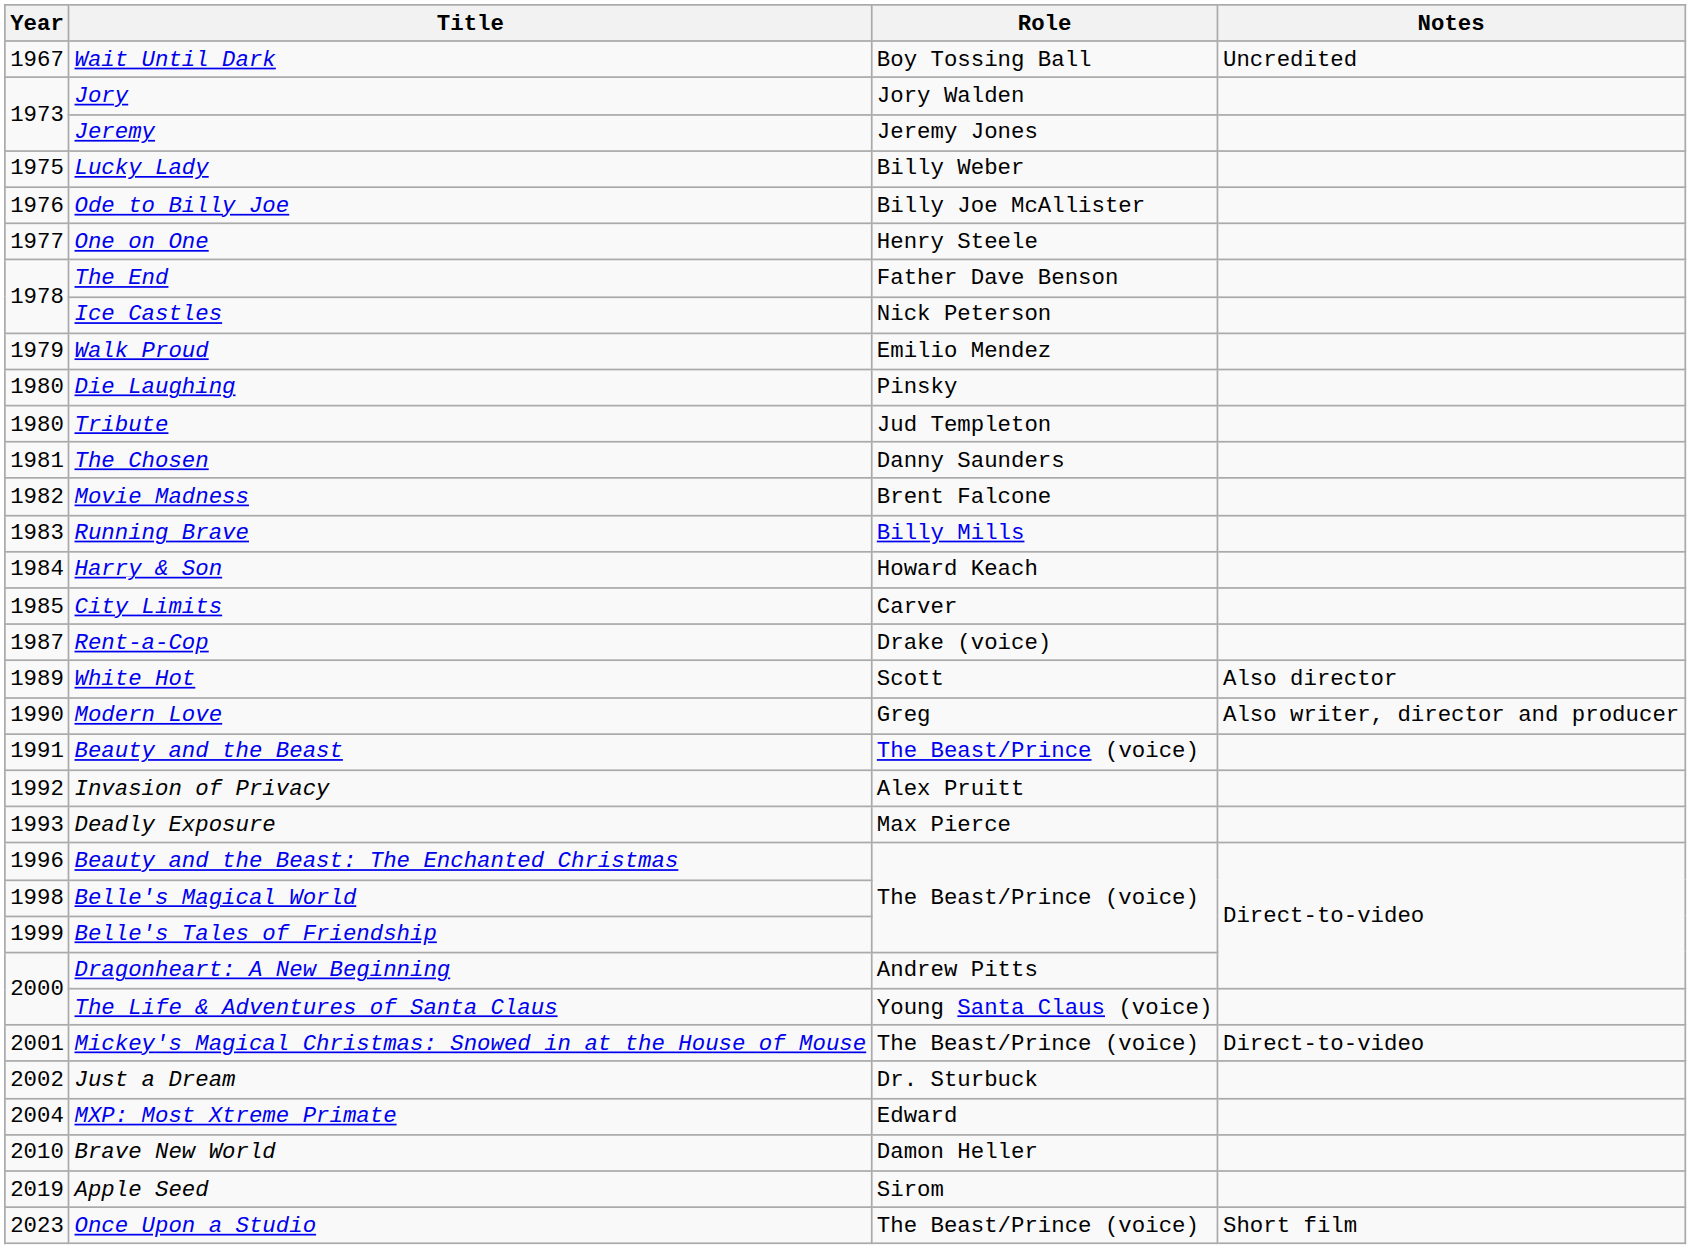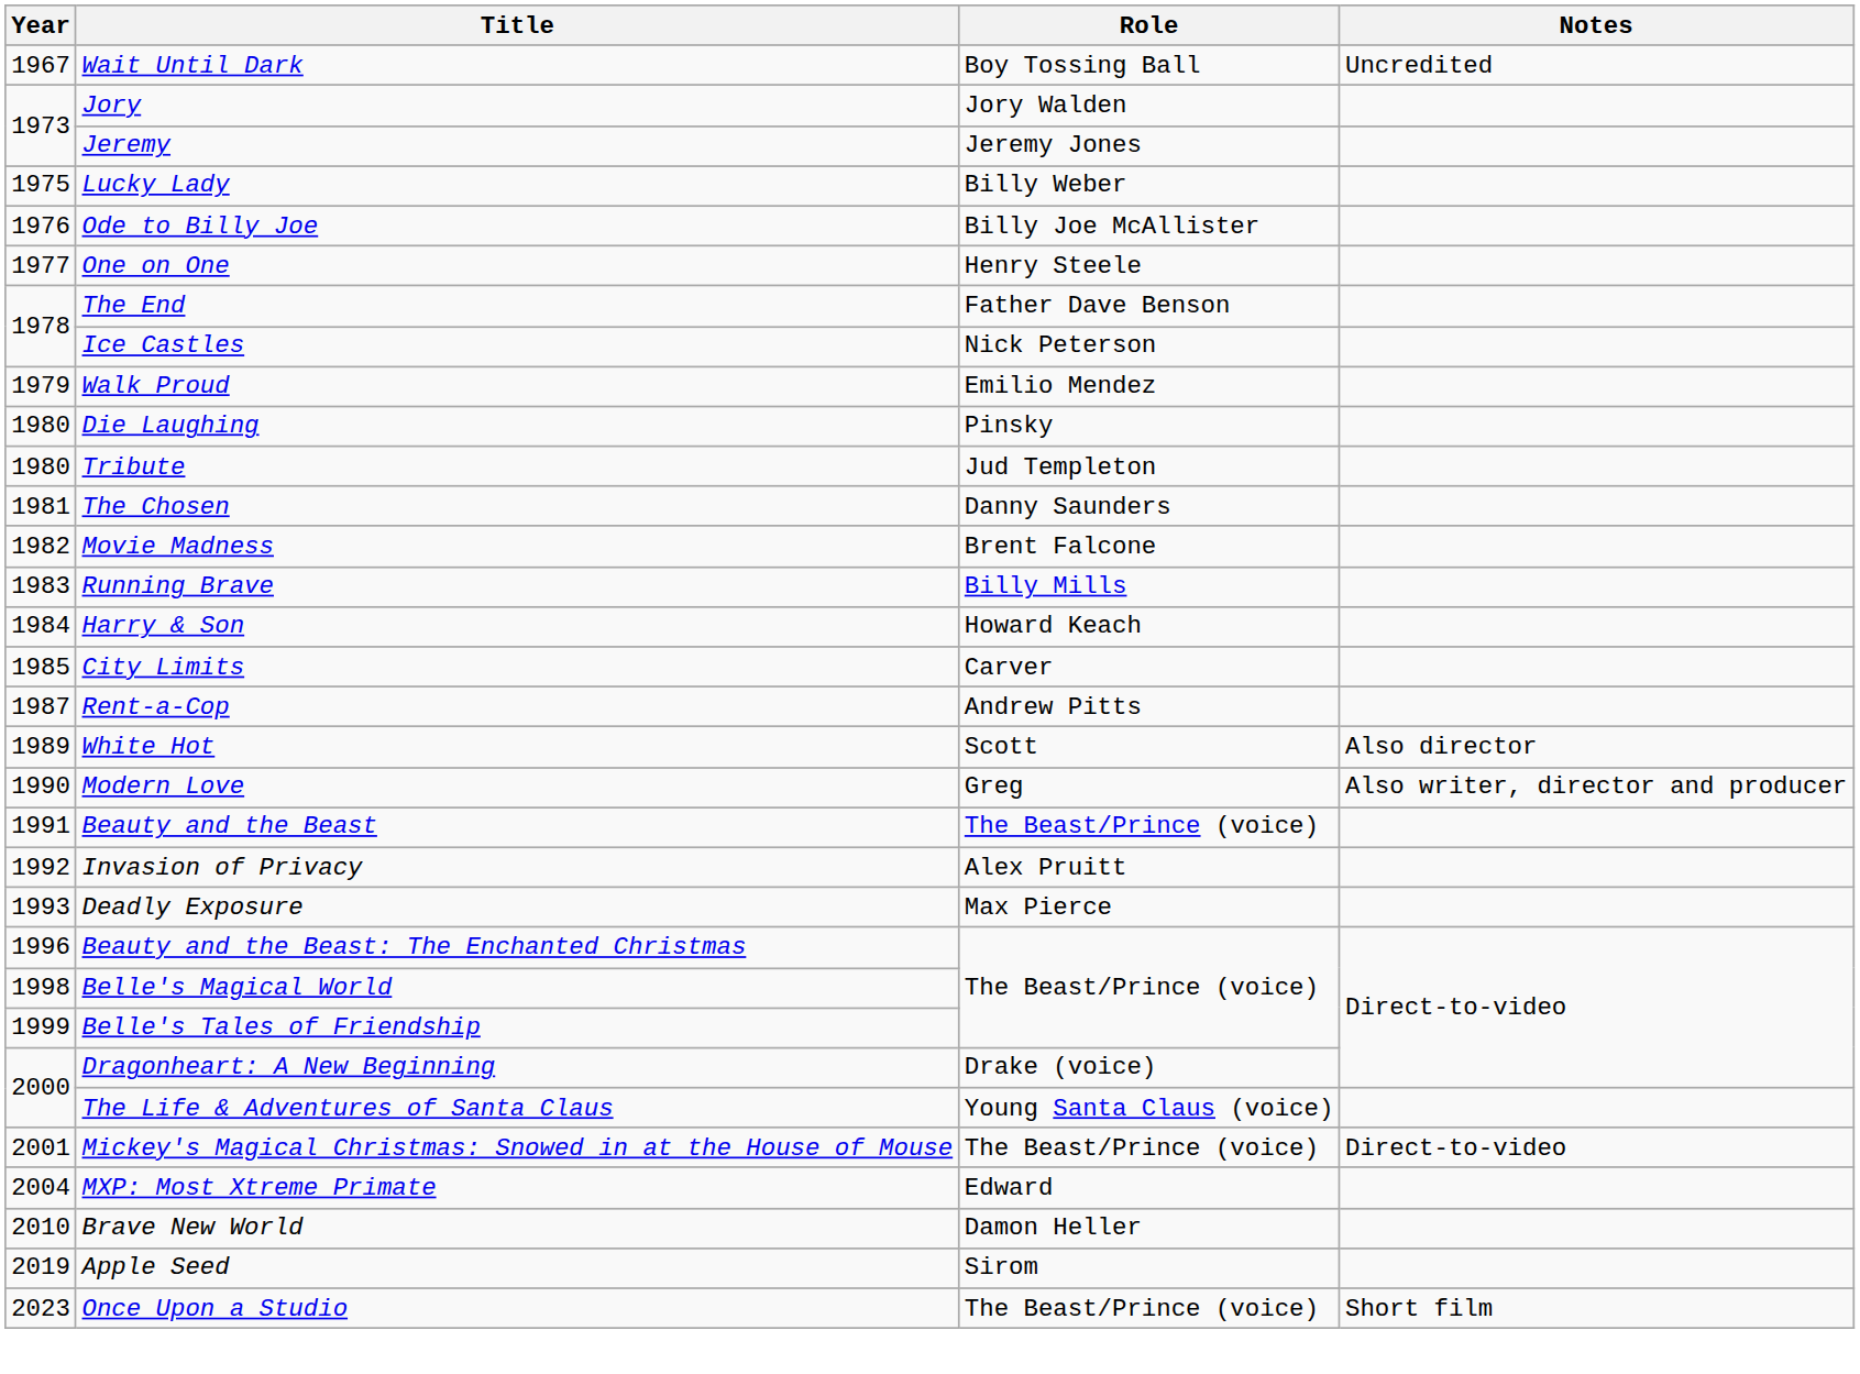Rent-a-Cop | Role: Drake (voice) -> Andrew Pitts
Dragonheart: A New Beginning | Role: Andrew Pitts -> Drake (voice)
- row: 2002 | Just a Dream | Dr. Sturbuck
